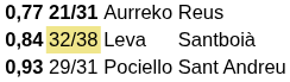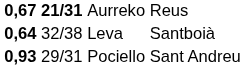Aurreko | column 1: 0,77 -> 0,67
Leva | column 1: 0,84 -> 0,64
Leva | column 2: khaki background -> no background
